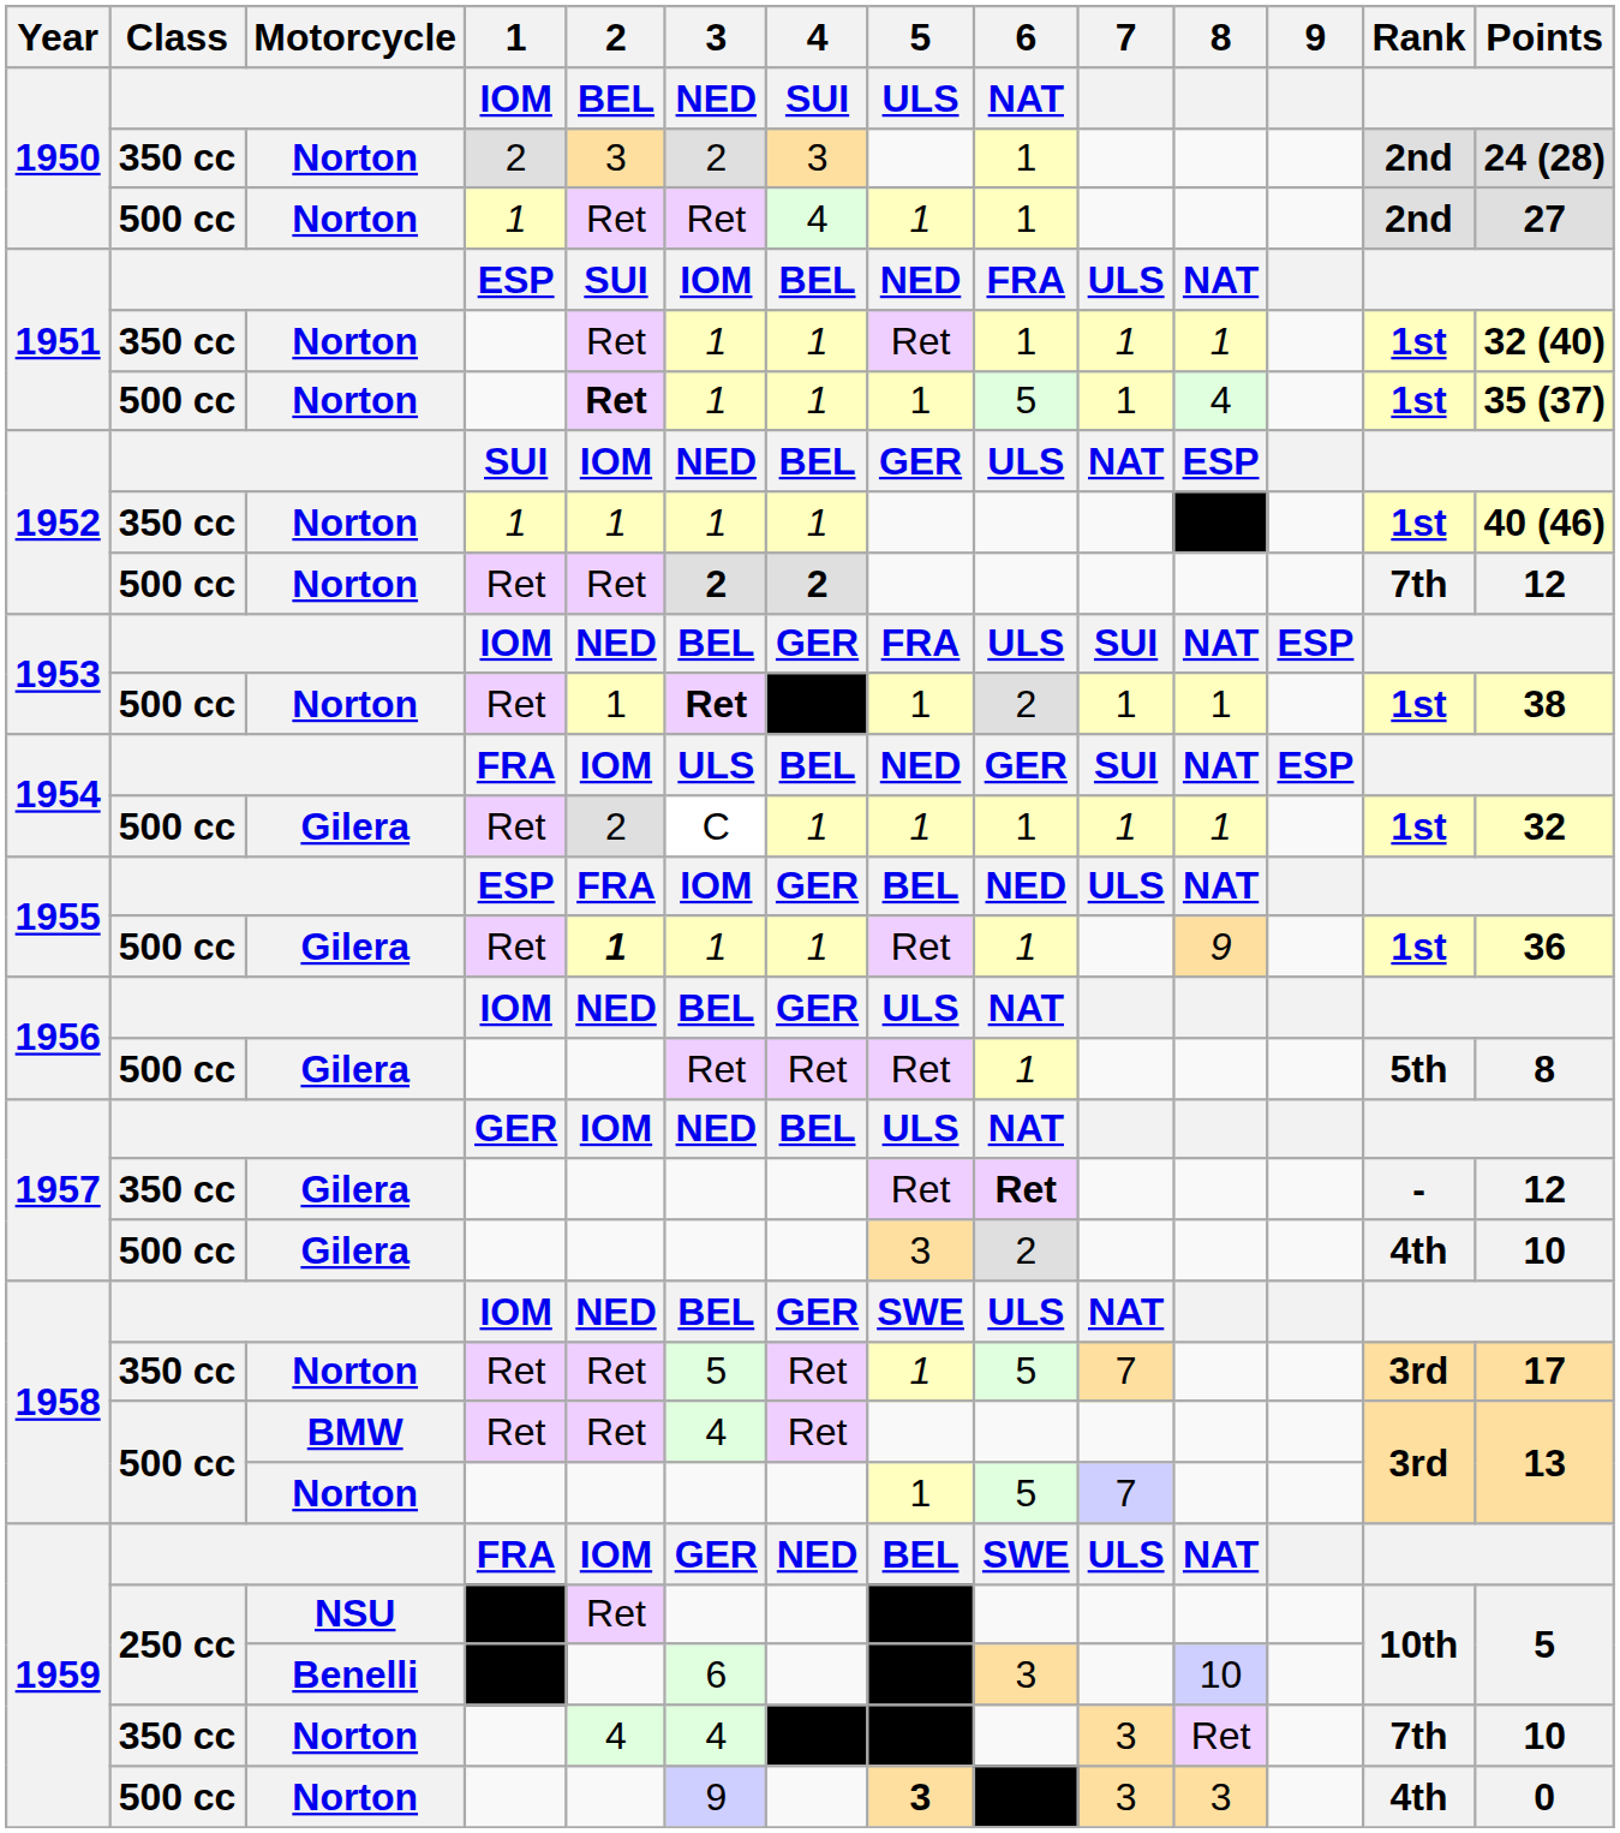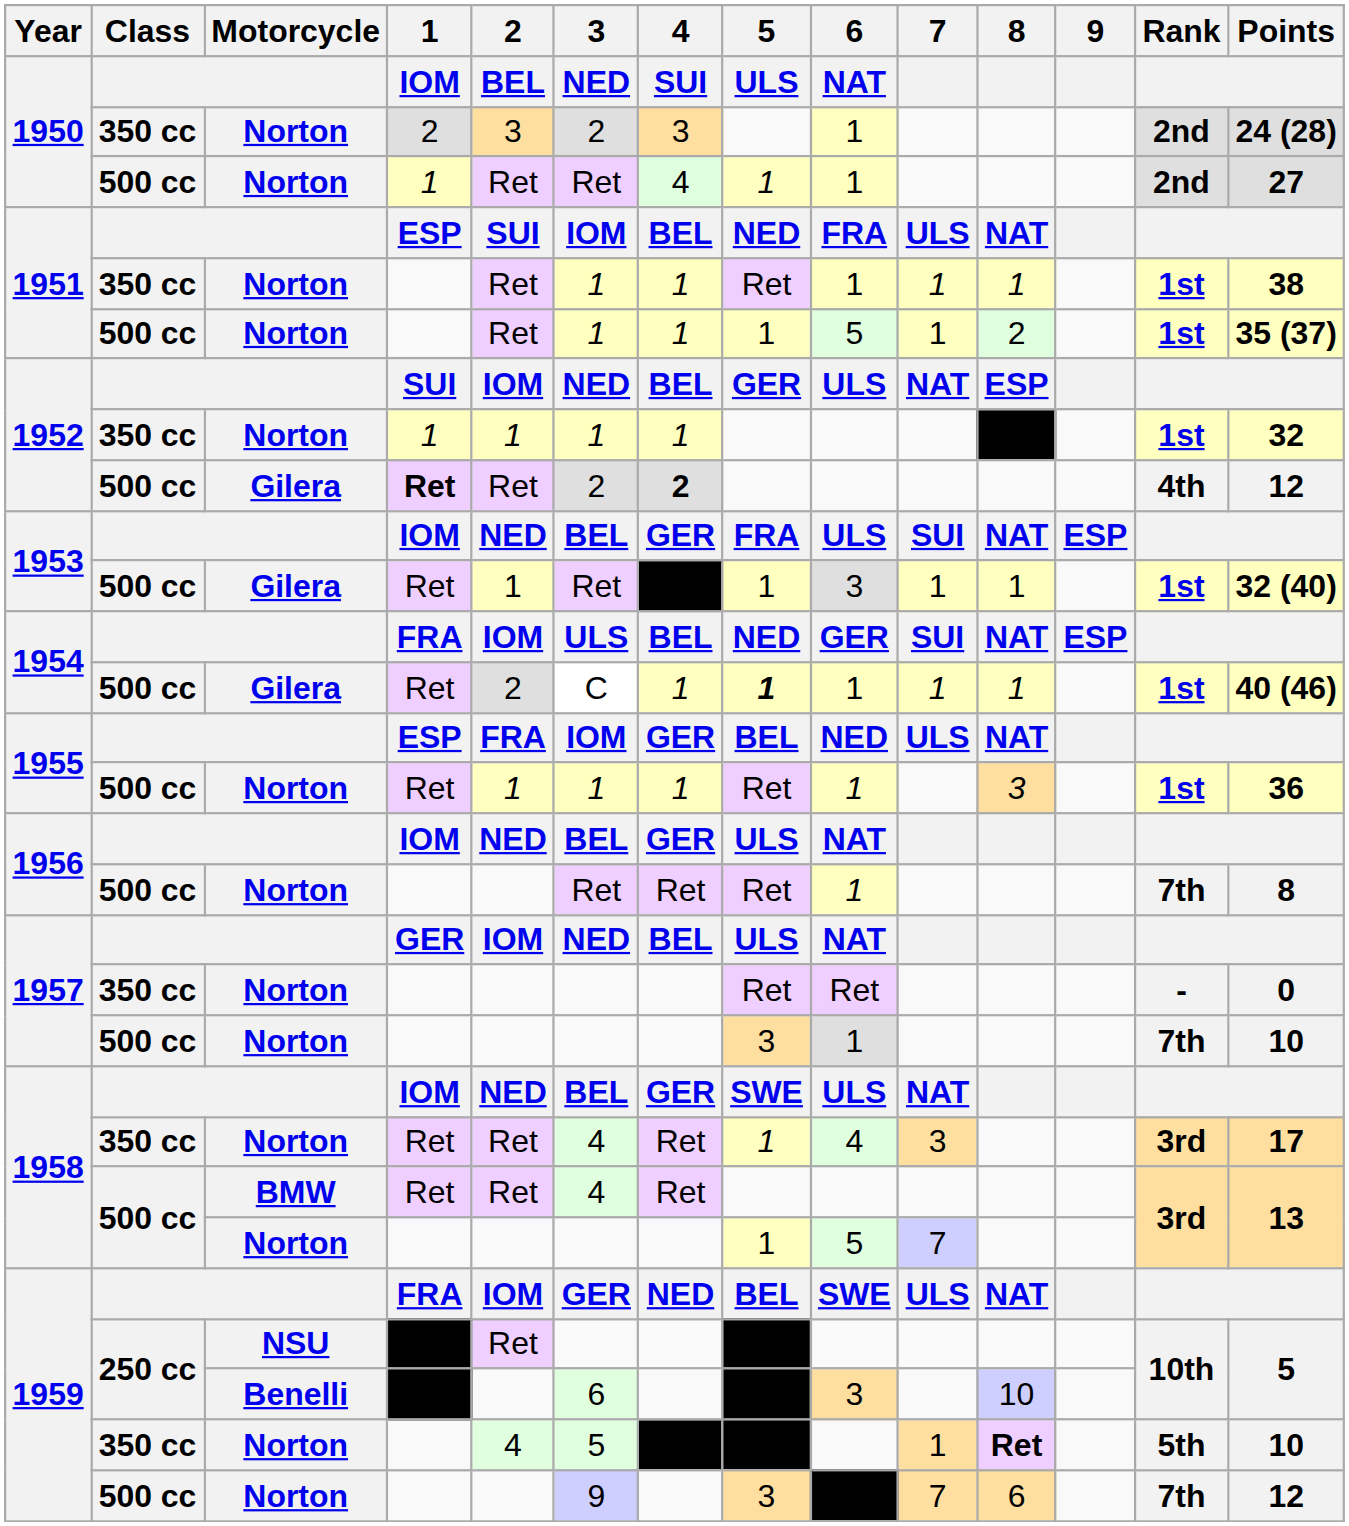1951 / 350 cc | Points: 32 (40) -> 38
1951 / 500 cc | 2 / BEL: bold -> normal
1951 / 500 cc | 8: 4 -> 2
1952 / 350 cc | Points: 40 (46) -> 32
1952 / 500 cc | Motorcycle: Norton -> Gilera
1952 / 500 cc | 1 / IOM: normal -> bold
1952 / 500 cc | 3 / NED: bold -> normal
1952 / 500 cc | Rank: 7th -> 4th
1953 / 500 cc | Motorcycle: Norton -> Gilera
1953 / 500 cc | 3 / NED: bold -> normal
1953 / 500 cc | 6 / NAT: 2 -> 3
1953 / 500 cc | Points: 38 -> 32 (40)
1954 / 500 cc | 5 / ULS: normal -> bold
1954 / 500 cc | Points: 32 -> 40 (46)
1955 / 500 cc | Motorcycle: Gilera -> Norton
1955 / 500 cc | 2 / BEL: bold -> normal
1955 / 500 cc | 8: 9 -> 3
1956 / 500 cc | Motorcycle: Gilera -> Norton
1956 / 500 cc | Rank: 5th -> 7th
1957 / 350 cc | Motorcycle: Gilera -> Norton
1957 / 350 cc | 6 / NAT: bold -> normal
1957 / 350 cc | Points: 12 -> 0
1957 / 500 cc | Motorcycle: Gilera -> Norton
1957 / 500 cc | 6 / NAT: 2 -> 1
1957 / 500 cc | Rank: 4th -> 7th
1958 / 350 cc | 3 / NED: 5 -> 4
1958 / 350 cc | 6 / NAT: 5 -> 4
1958 / 350 cc | 7: 7 -> 3
1959 / 350 cc | 3 / NED: 4 -> 5
1959 / 350 cc | 7: 3 -> 1
1959 / 350 cc | 8: normal -> bold
1959 / 350 cc | Rank: 7th -> 5th
1959 / 500 cc | 5 / ULS: bold -> normal
1959 / 500 cc | 7: 3 -> 7
1959 / 500 cc | 8: 3 -> 6
1959 / 500 cc | Rank: 4th -> 7th
1959 / 500 cc | Points: 0 -> 12
